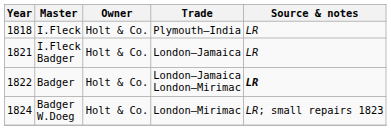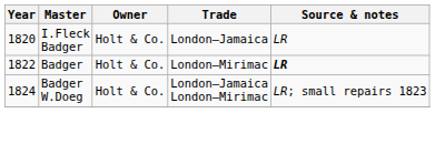- row: 1818 | I.Fleck | Holt & Co. | Plymouth–India | LR
I.Fleck Badger | Year: 1821 -> 1820
Badger | Trade: London–Jamaica London–Mirimac -> London–Mirimac
Badger W.Doeg | Trade: London–Mirimac -> London–Jamaica London–Mirimac
